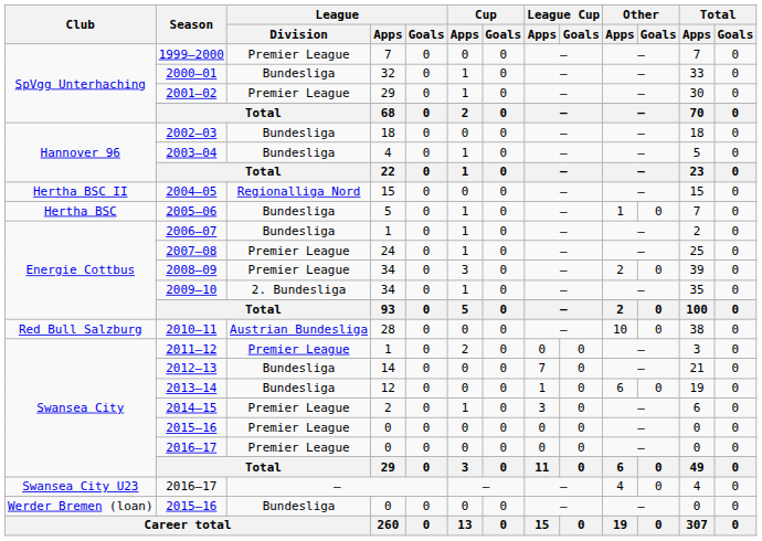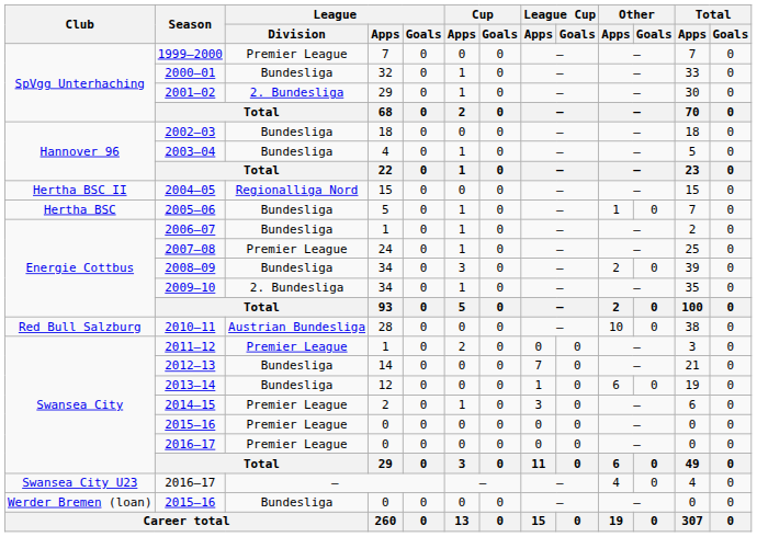2001–02 | League / Division: Premier League -> 2. Bundesliga
2008–09 | League / Division: Premier League -> Bundesliga
